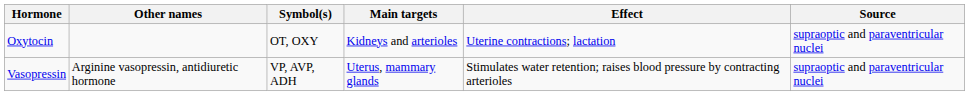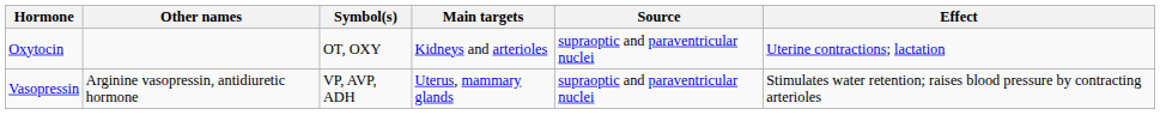columns swapped: Effect <-> Source
